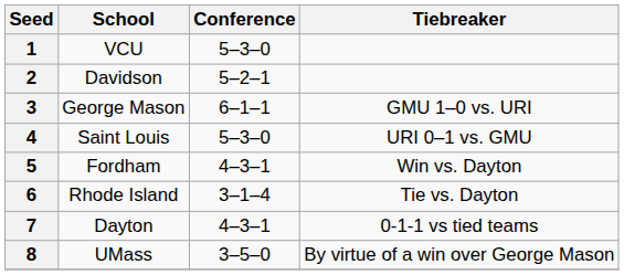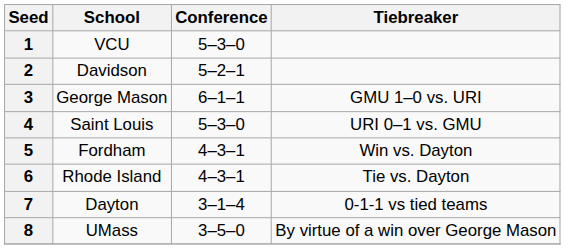6 | Conference: 3–1–4 -> 4–3–1
7 | Conference: 4–3–1 -> 3–1–4
